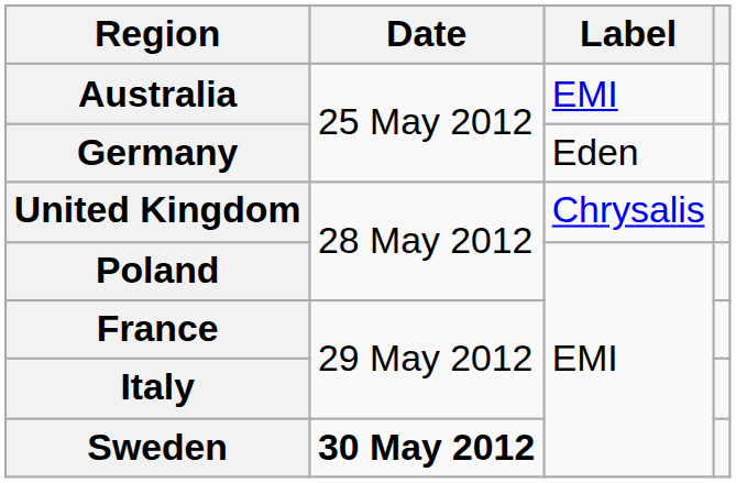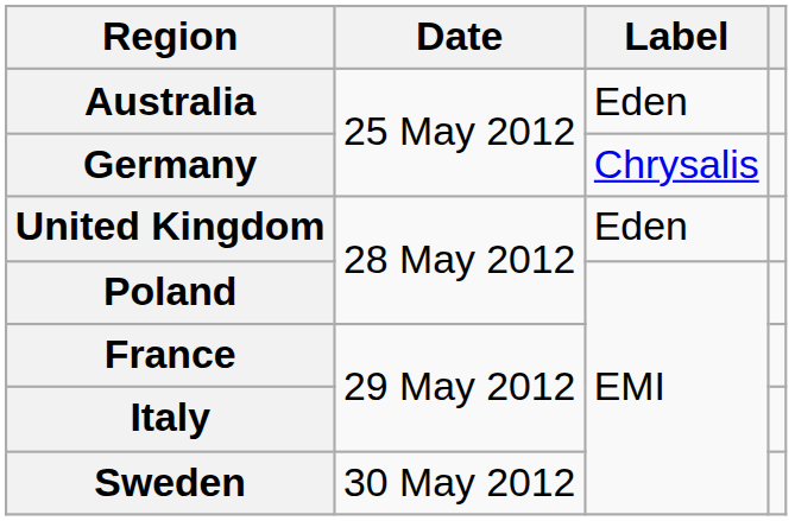Australia | Label: EMI -> Eden
Germany | Label: Eden -> Chrysalis
United Kingdom | Label: Chrysalis -> Eden
Sweden | Date: bold -> normal
